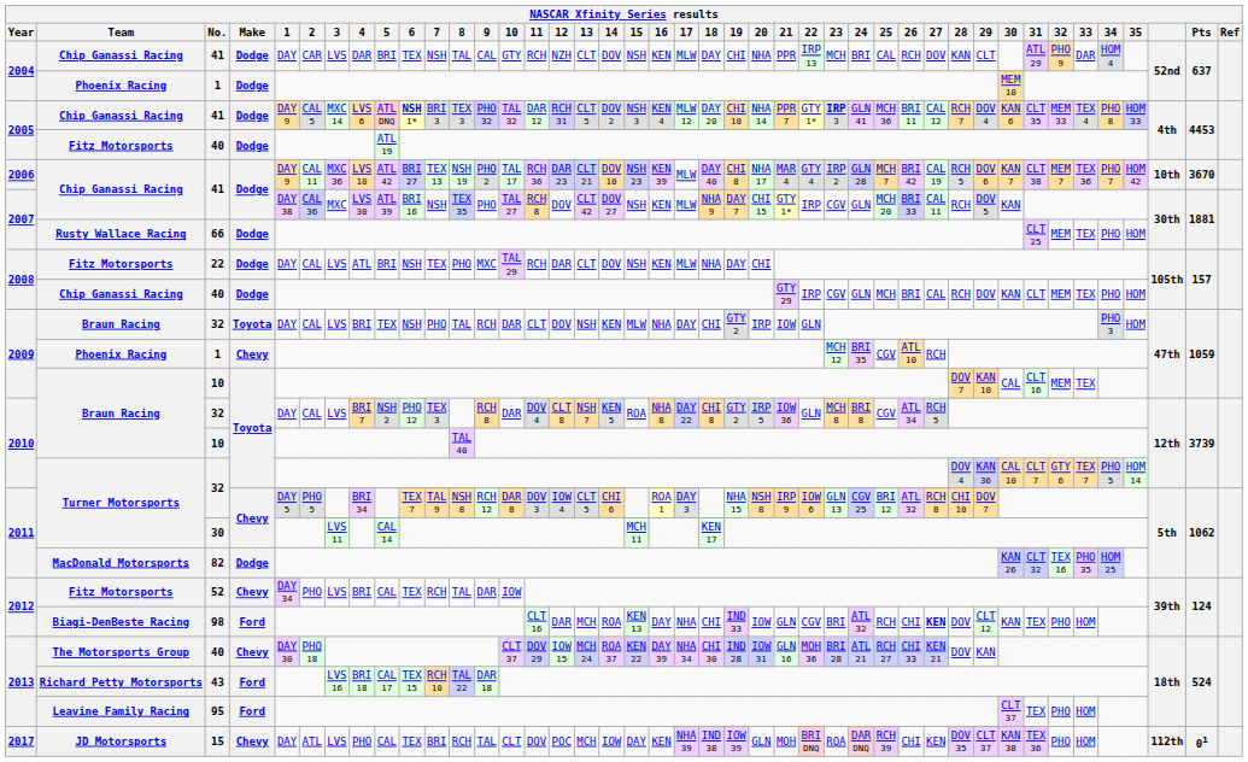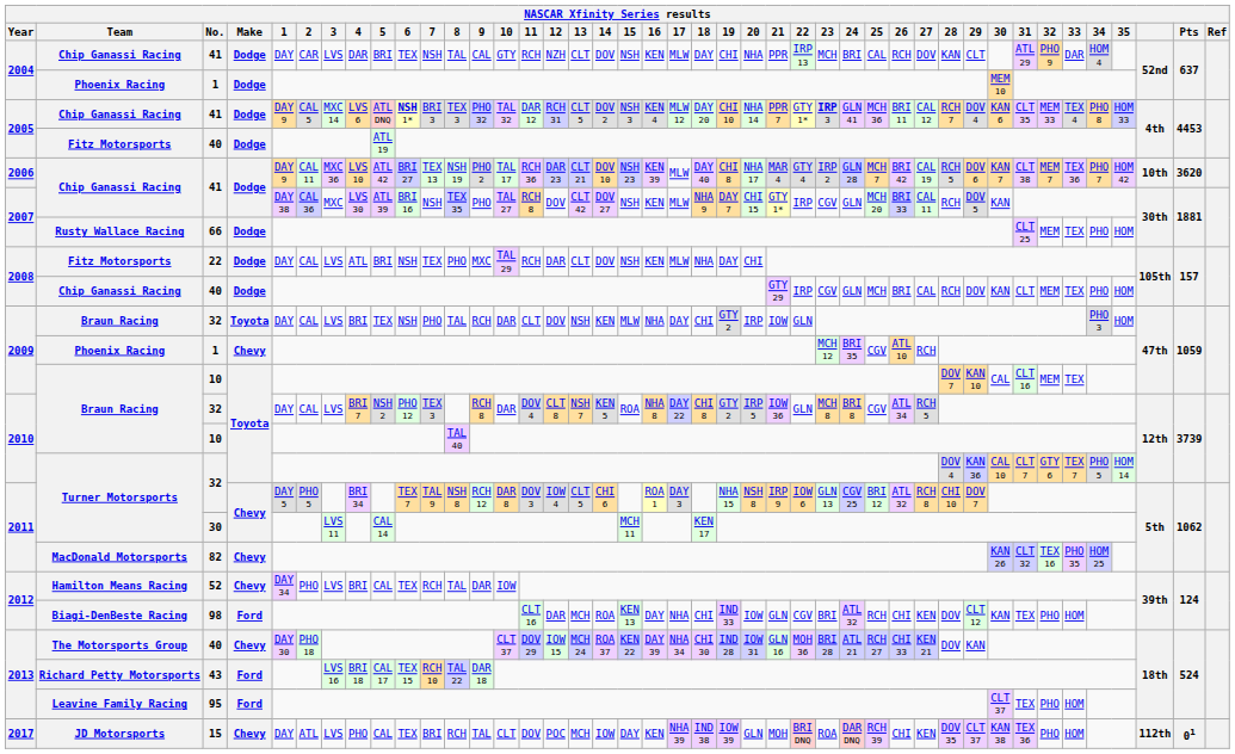2006 / 41 | Pts: 3670 -> 3620
82 | Make: Dodge -> Chevy
52 | Team: Fitz Motorsports -> Hamilton Means Racing
98 | 27: bold -> normal
